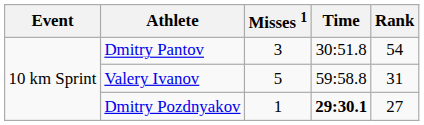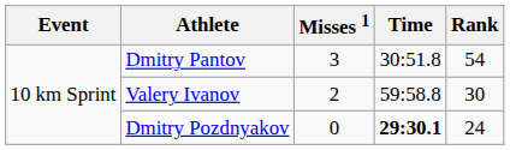Valery Ivanov | Misses 1: 5 -> 2
Valery Ivanov | Rank: 31 -> 30
Dmitry Pozdnyakov | Misses 1: 1 -> 0
Dmitry Pozdnyakov | Rank: 27 -> 24
